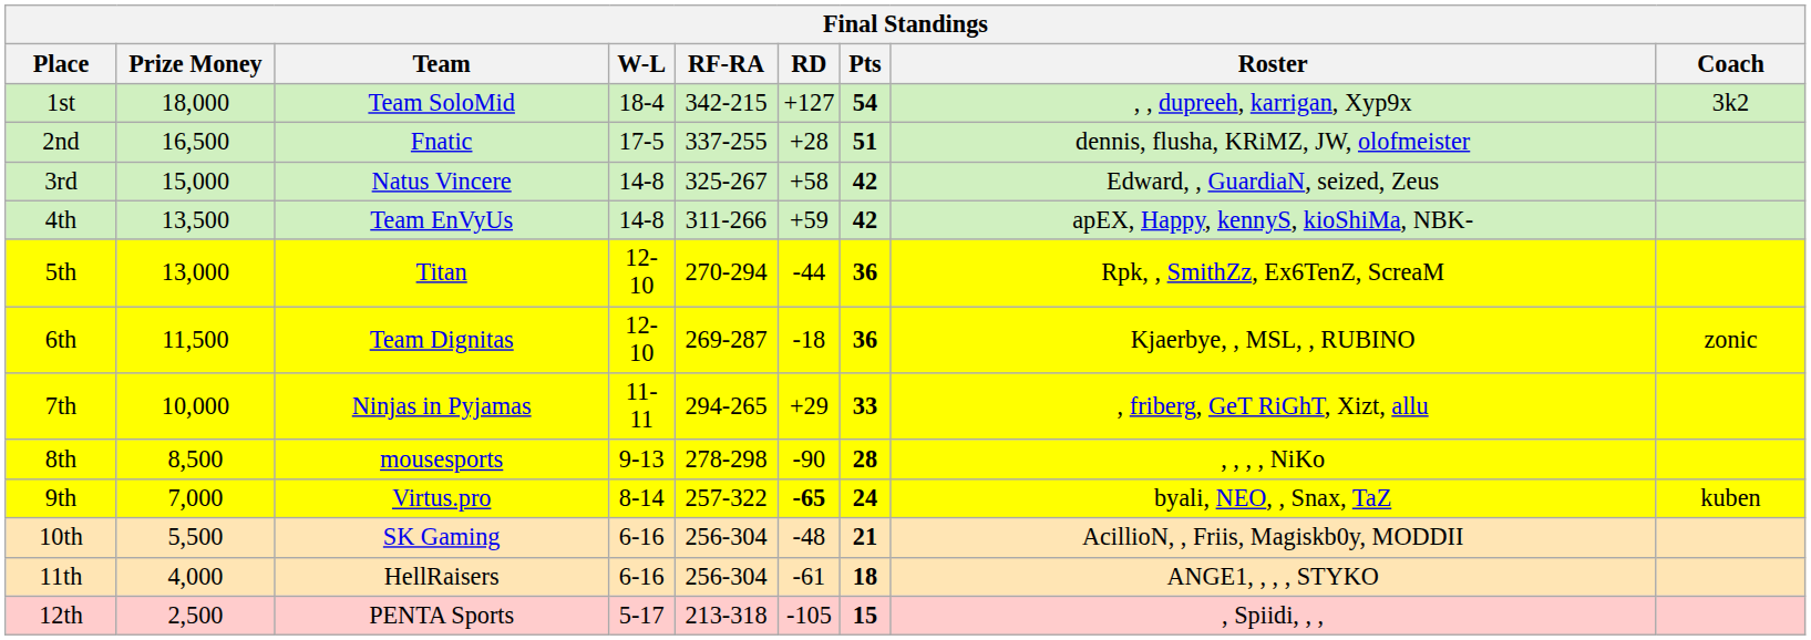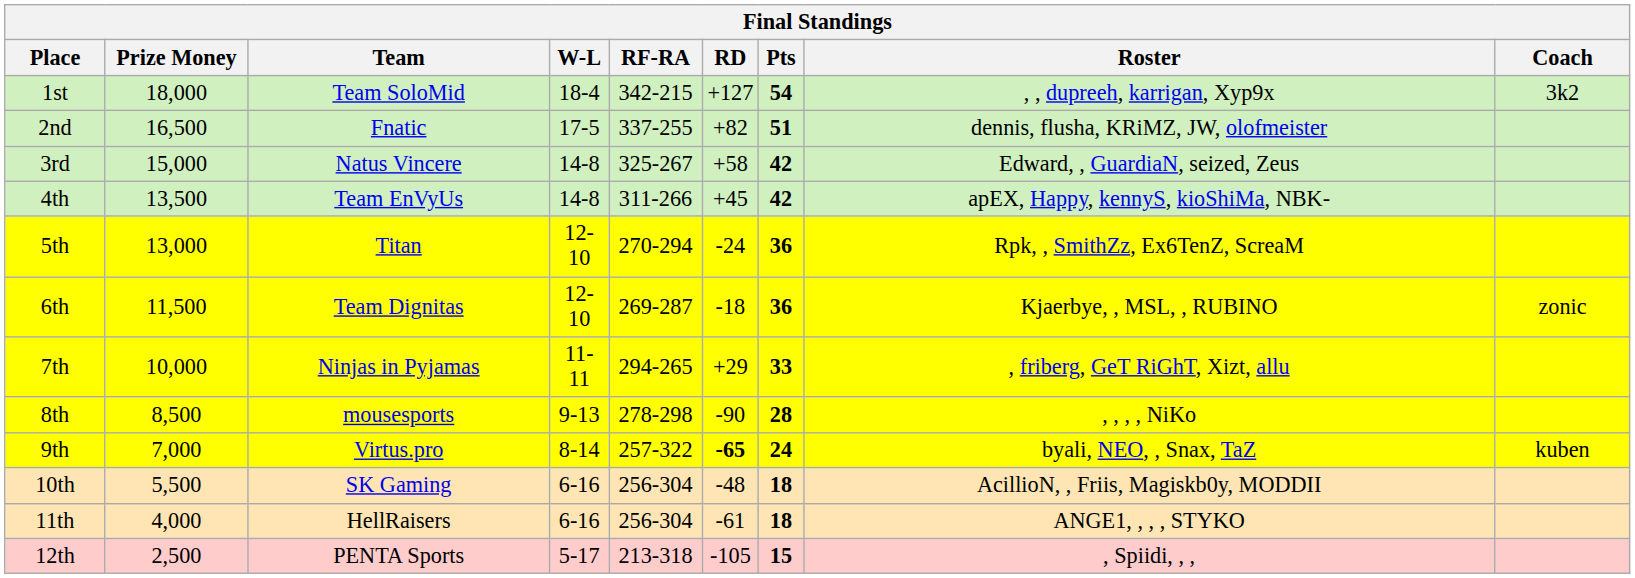2nd | RD: +28 -> +82
4th | RD: +59 -> +45
5th | RD: -44 -> -24
10th | Pts: 21 -> 18
